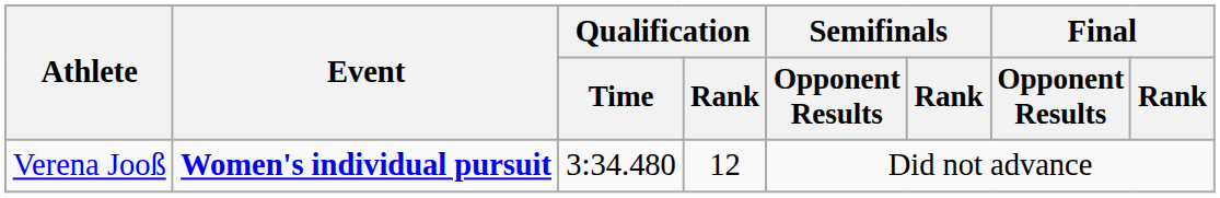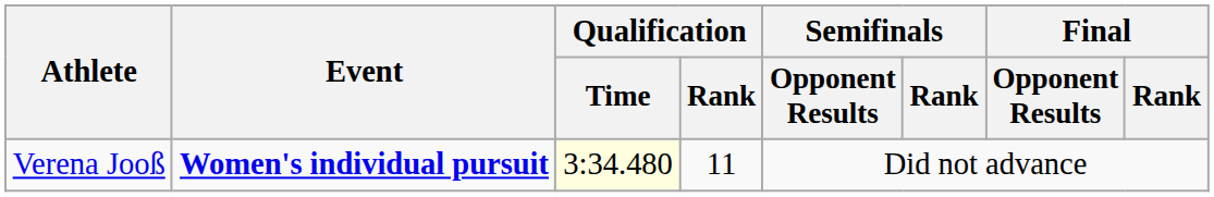Verena Jooß | Qualification / Time: no background -> lightyellow background
Verena Jooß | Qualification / Rank: 12 -> 11
